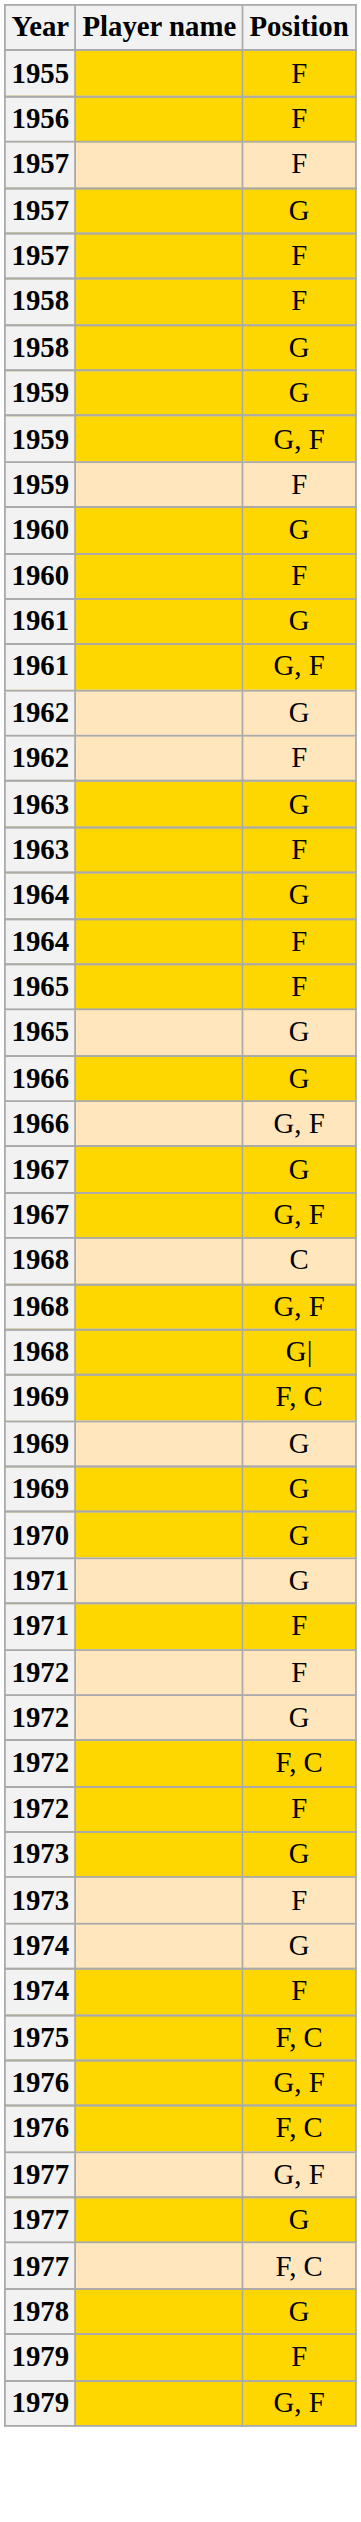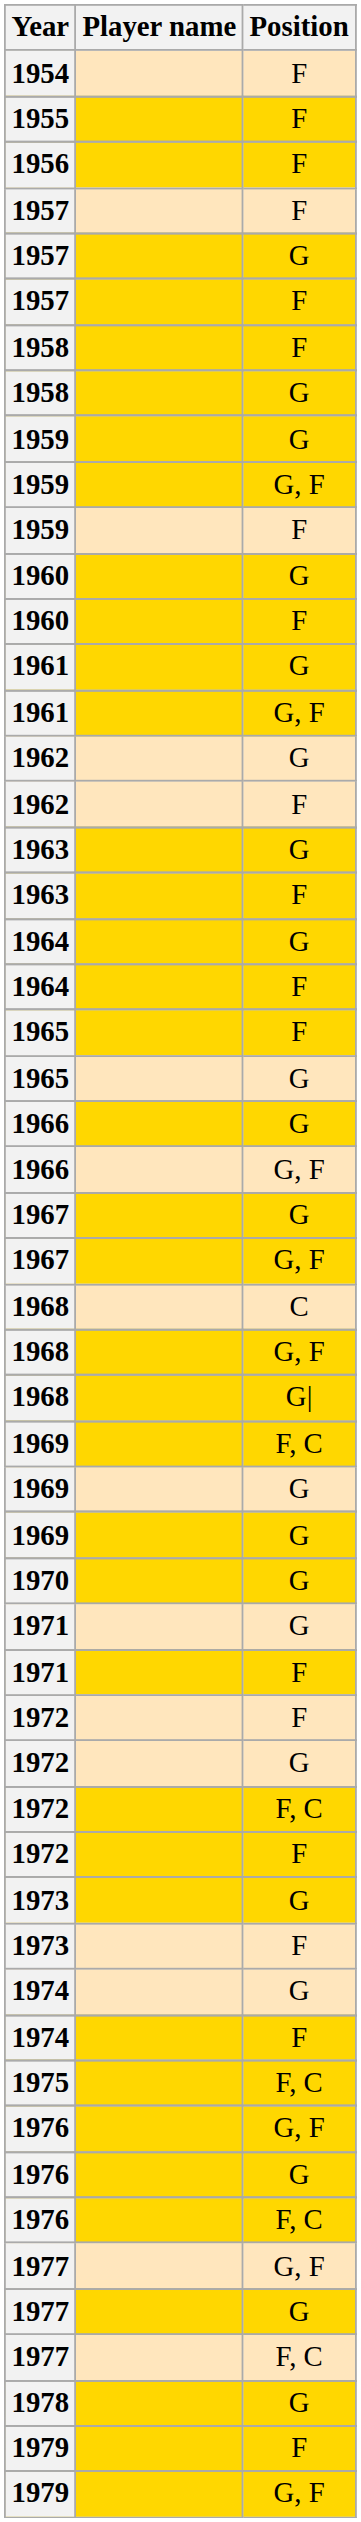+ row: 1954 | F
+ row: 1976 | G
